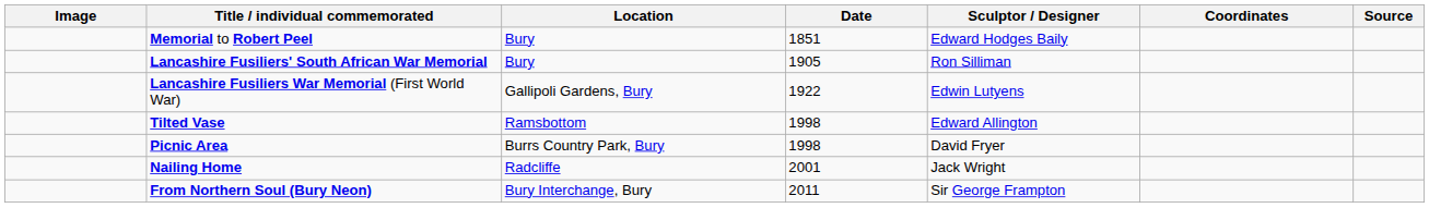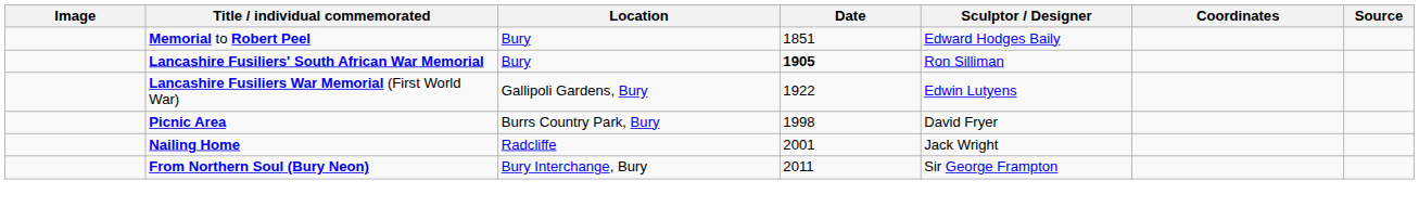Lancashire Fusiliers' South African War Memorial | Date: normal -> bold
- row: Tilted Vase | Ramsbottom | 1998 | Edward Allington
